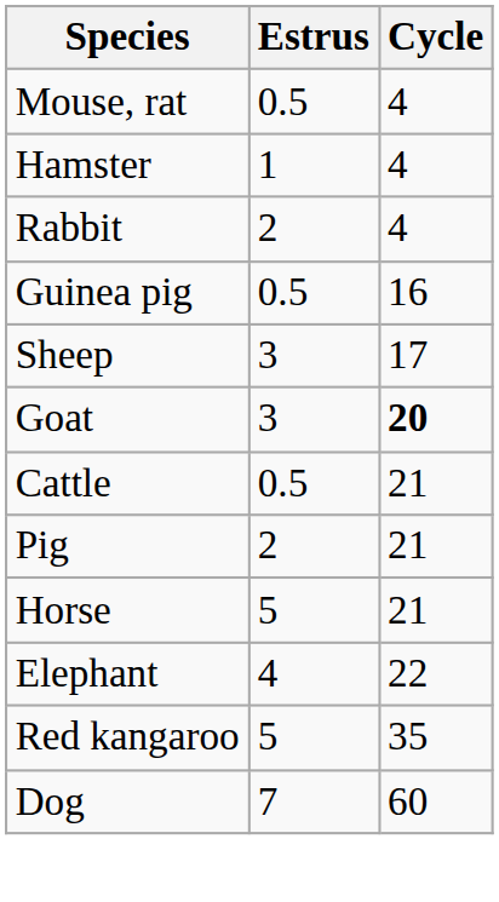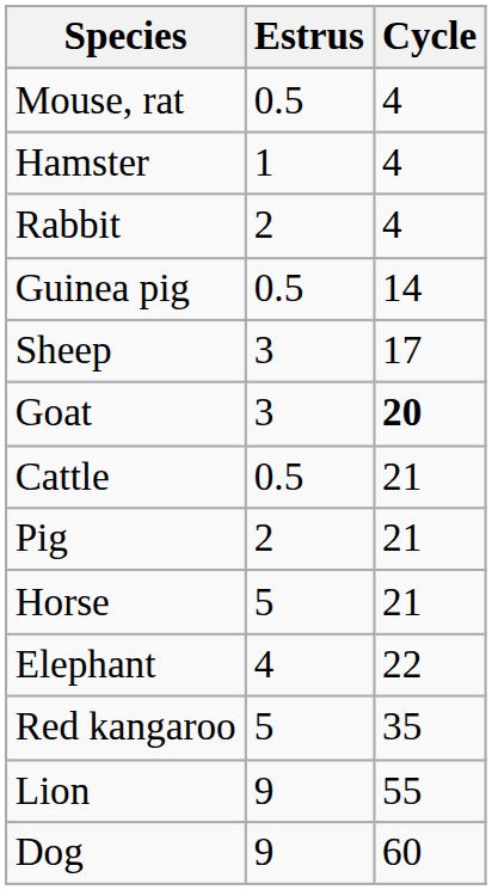Guinea pig | Cycle: 16 -> 14
+ row: Lion | 9 | 55
Dog | Estrus: 7 -> 9
